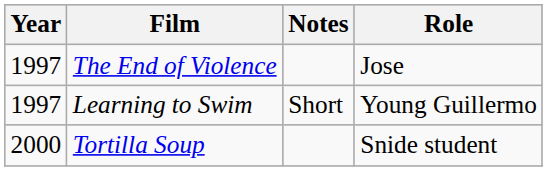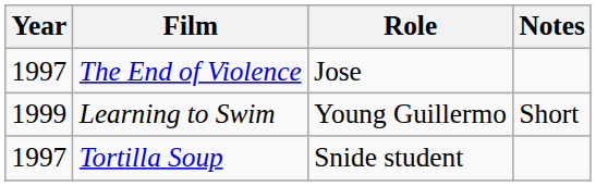columns swapped: Role <-> Notes
Learning to Swim | Year: 1997 -> 1999
Tortilla Soup | Year: 2000 -> 1997
